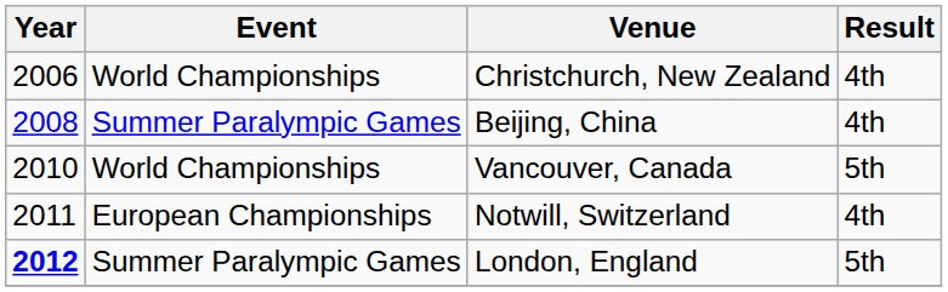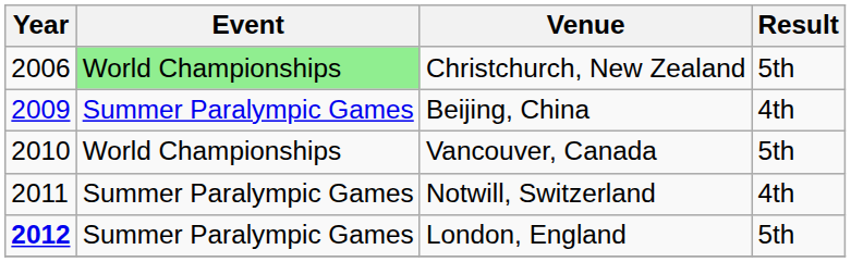Christchurch, New Zealand | Event: no background -> lightgreen background
Christchurch, New Zealand | Result: 4th -> 5th
Beijing, China | Year: 2008 -> 2009
Notwill, Switzerland | Event: European Championships -> Summer Paralympic Games
